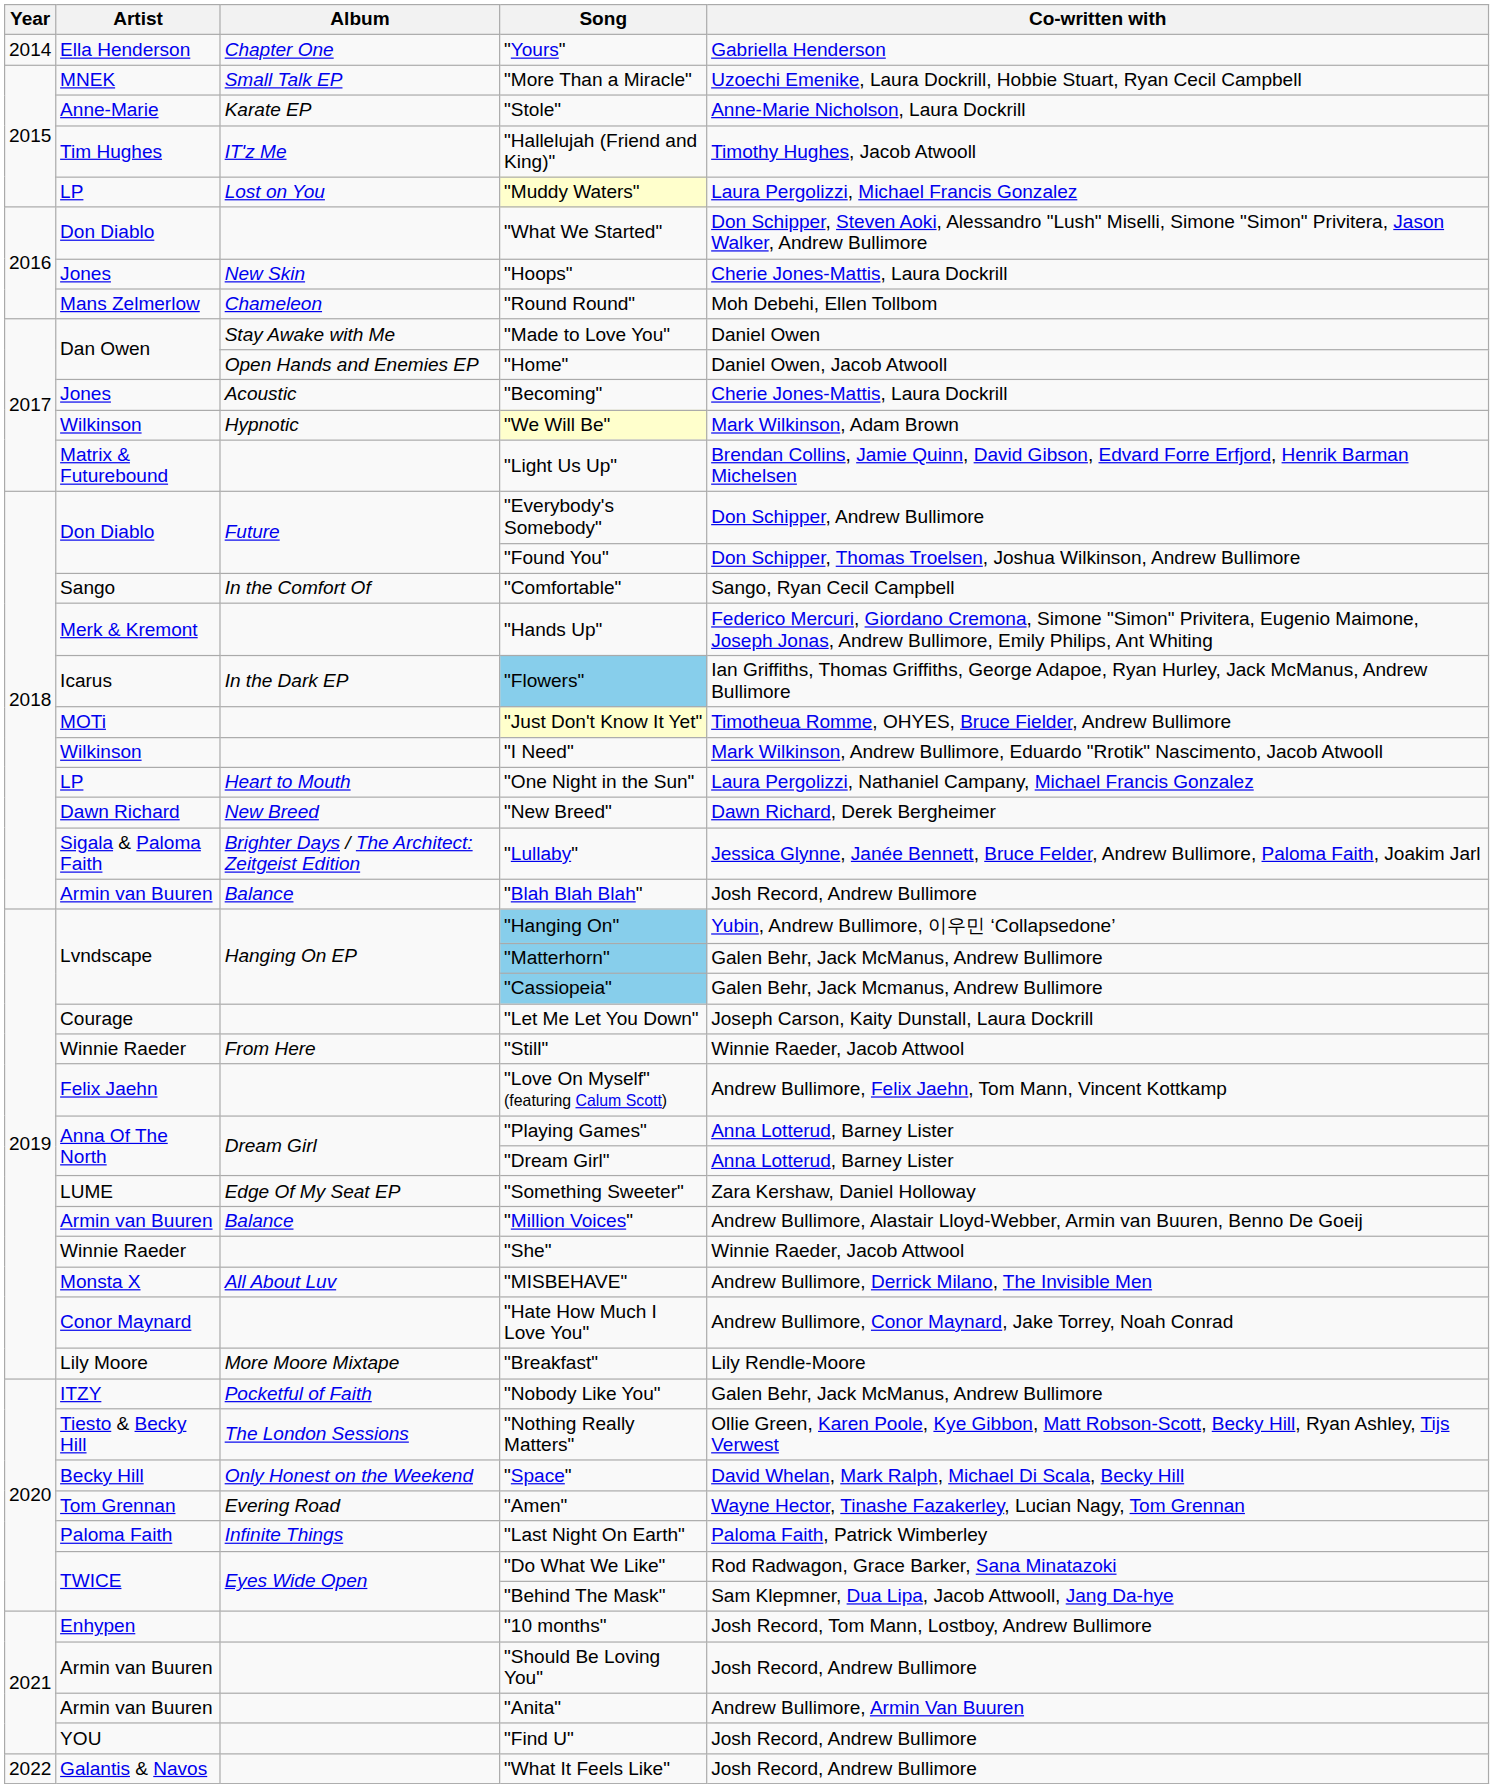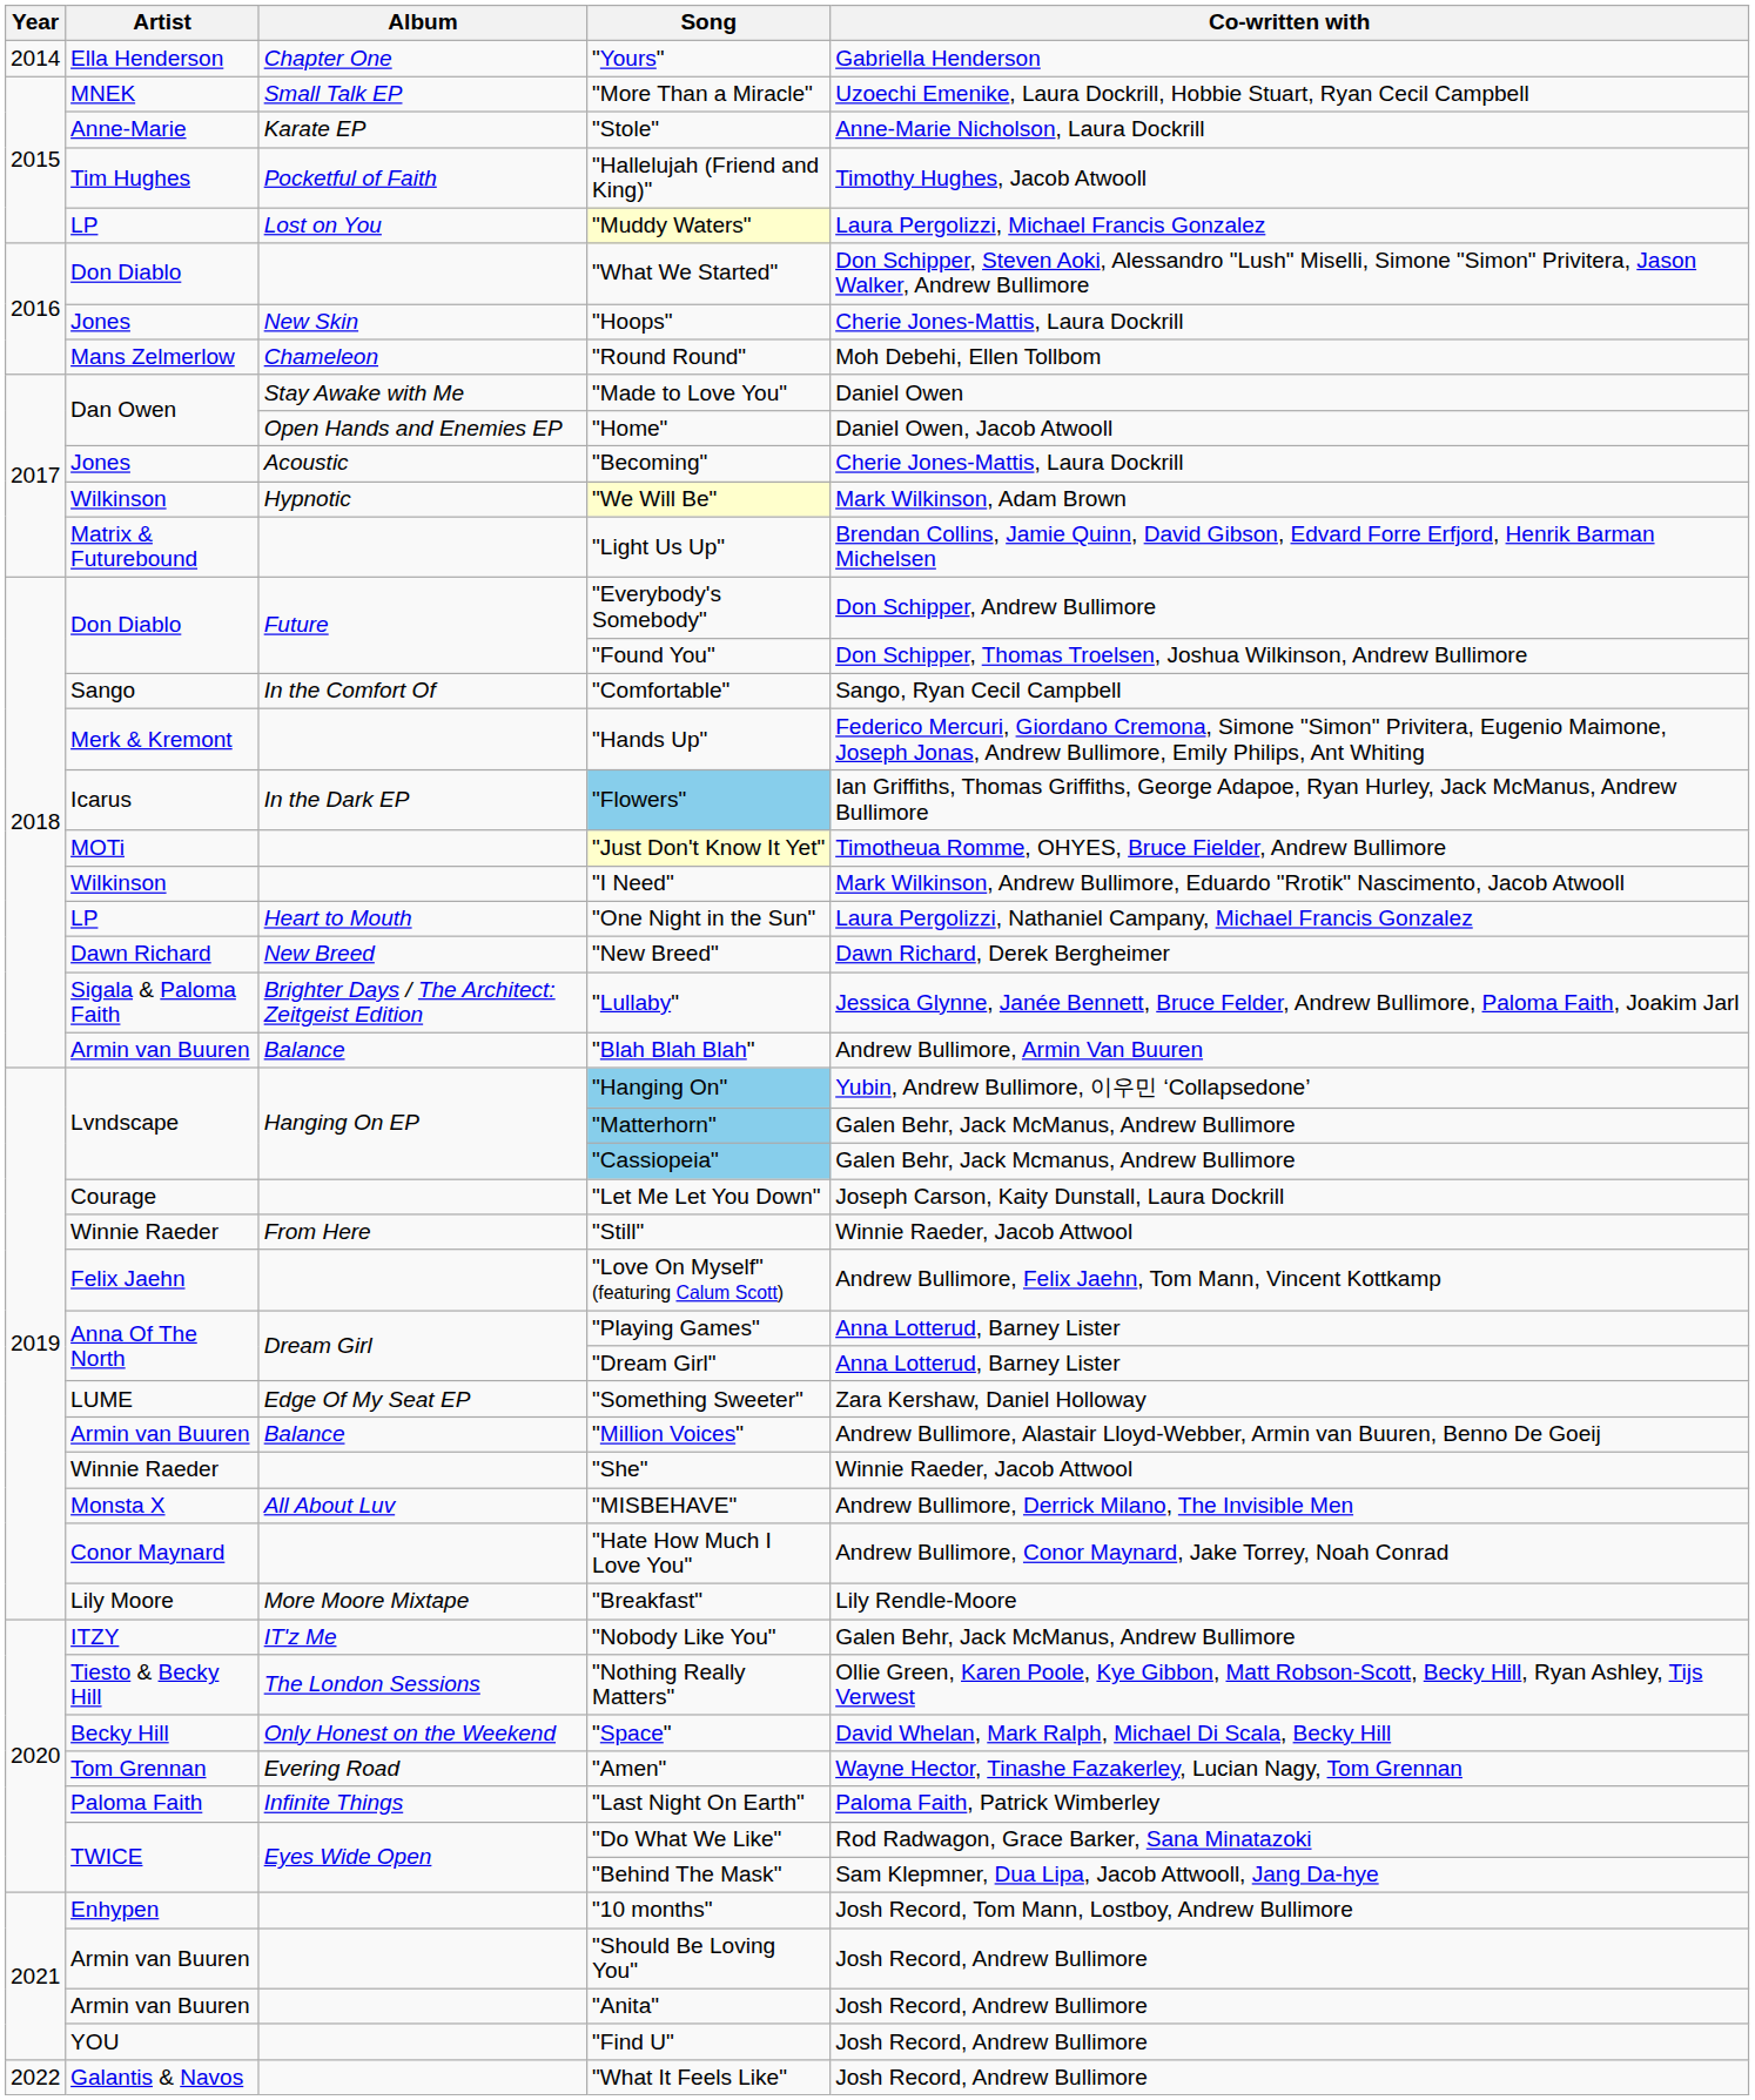"Hallelujah (Friend and King)" | Album: IT'z Me -> Pocketful of Faith
"Blah Blah Blah" | Co-written with: Josh Record, Andrew Bullimore -> Andrew Bullimore, Armin Van Buuren
"Nobody Like You" | Album: Pocketful of Faith -> IT'z Me
"Anita" | Co-written with: Andrew Bullimore, Armin Van Buuren -> Josh Record, Andrew Bullimore
